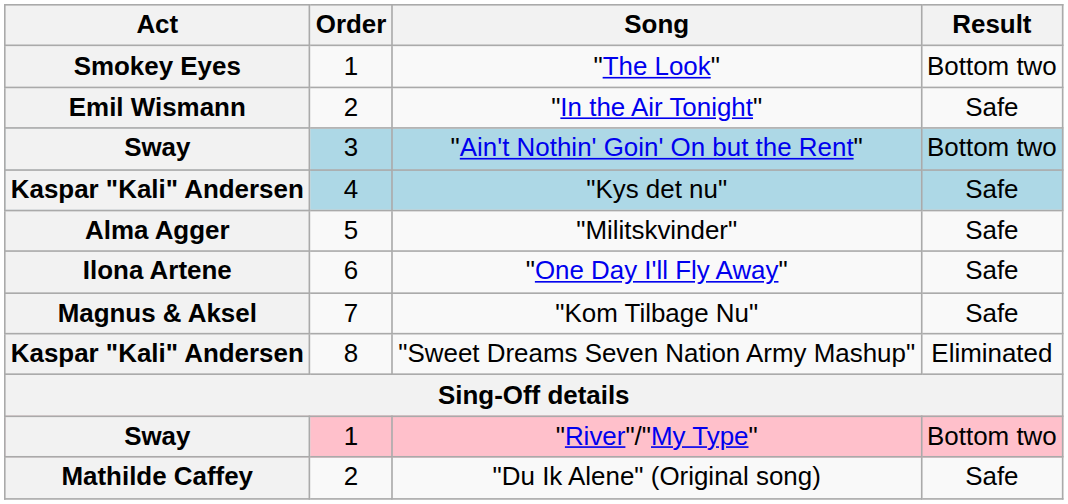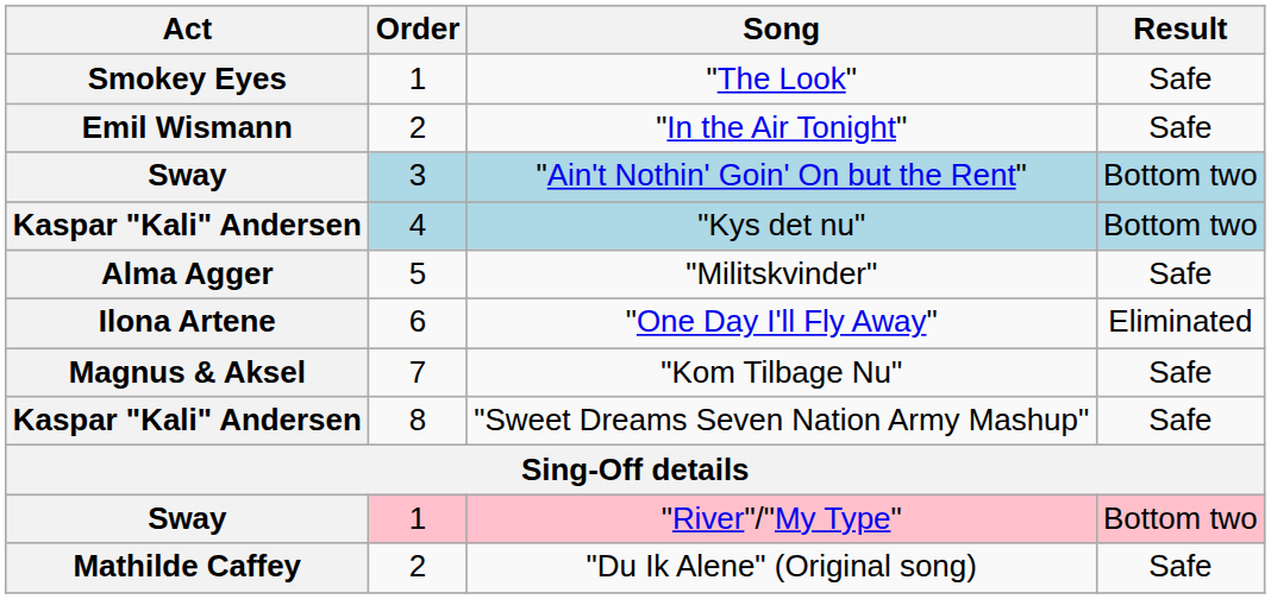"The Look" | Result: Bottom two -> Safe
"Kys det nu" | Result: Safe -> Bottom two
"One Day I'll Fly Away" | Result: Safe -> Eliminated
"Sweet Dreams Seven Nation Army Mashup" | Result: Eliminated -> Safe
